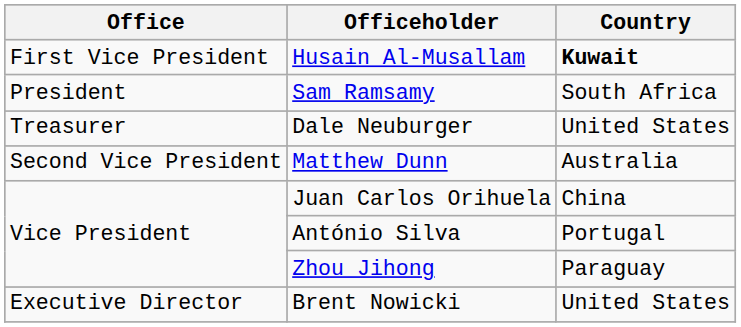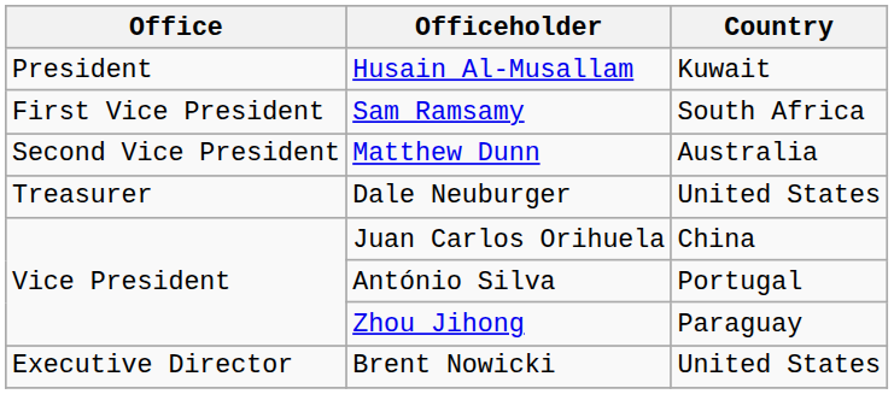Husain Al-Musallam | Office: First Vice President -> President
Husain Al-Musallam | Country: bold -> normal
Sam Ramsamy | Office: President -> First Vice President
rows swapped: Matthew Dunn <-> Dale Neuburger
